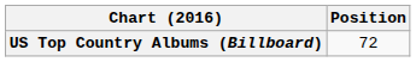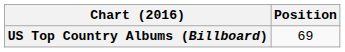US Top Country Albums (Billboard) | Position: 72 -> 69
